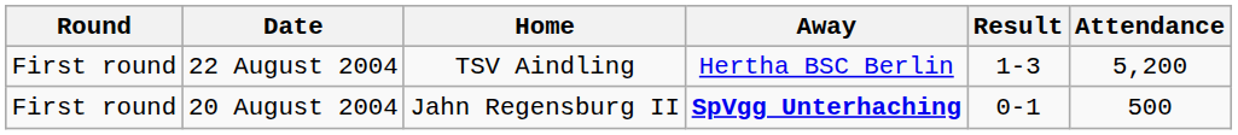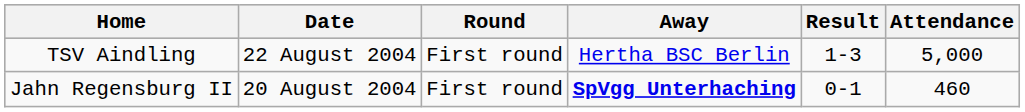columns swapped: Round <-> Home
22 August 2004 | Attendance: 5,200 -> 5,000
20 August 2004 | Attendance: 500 -> 460
